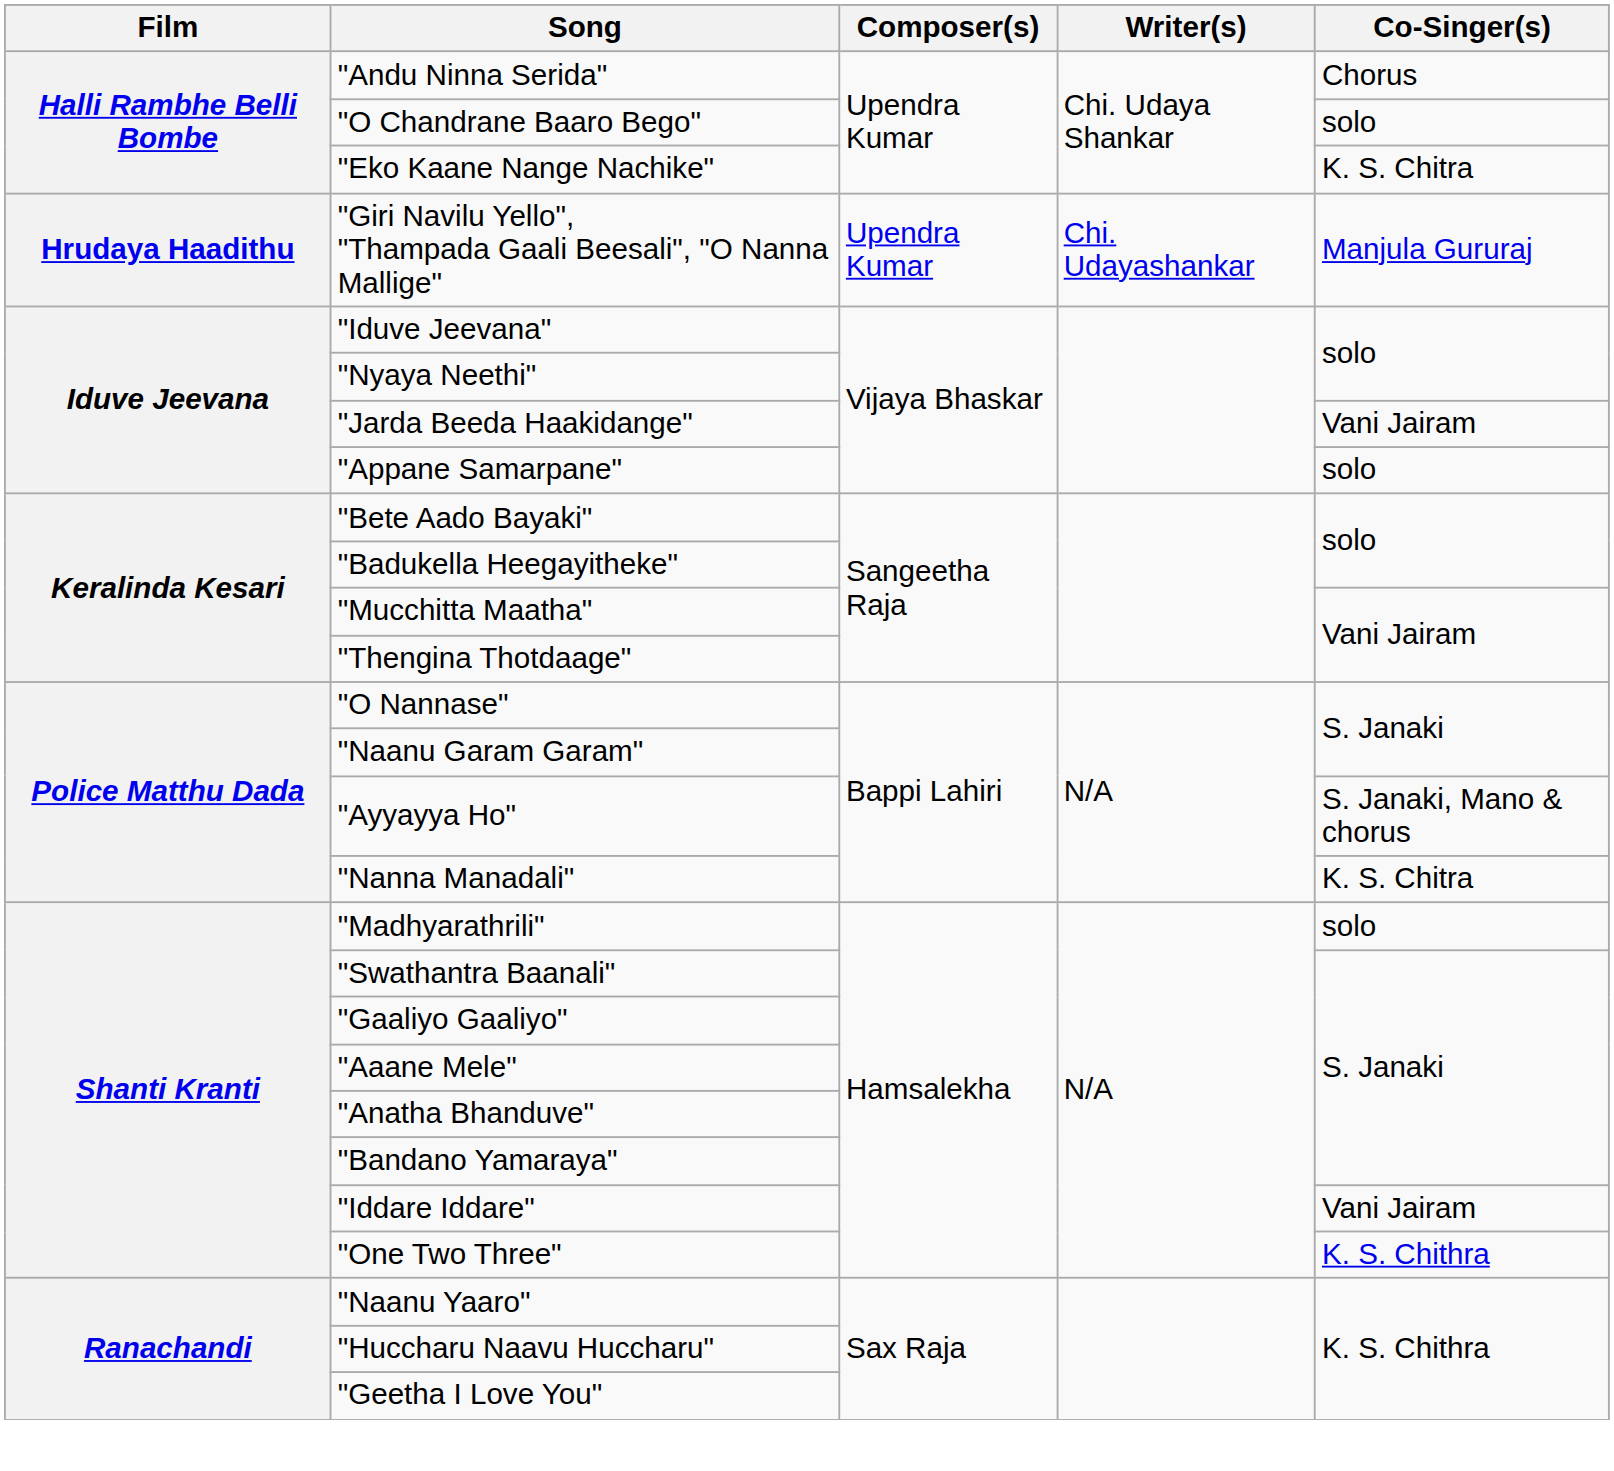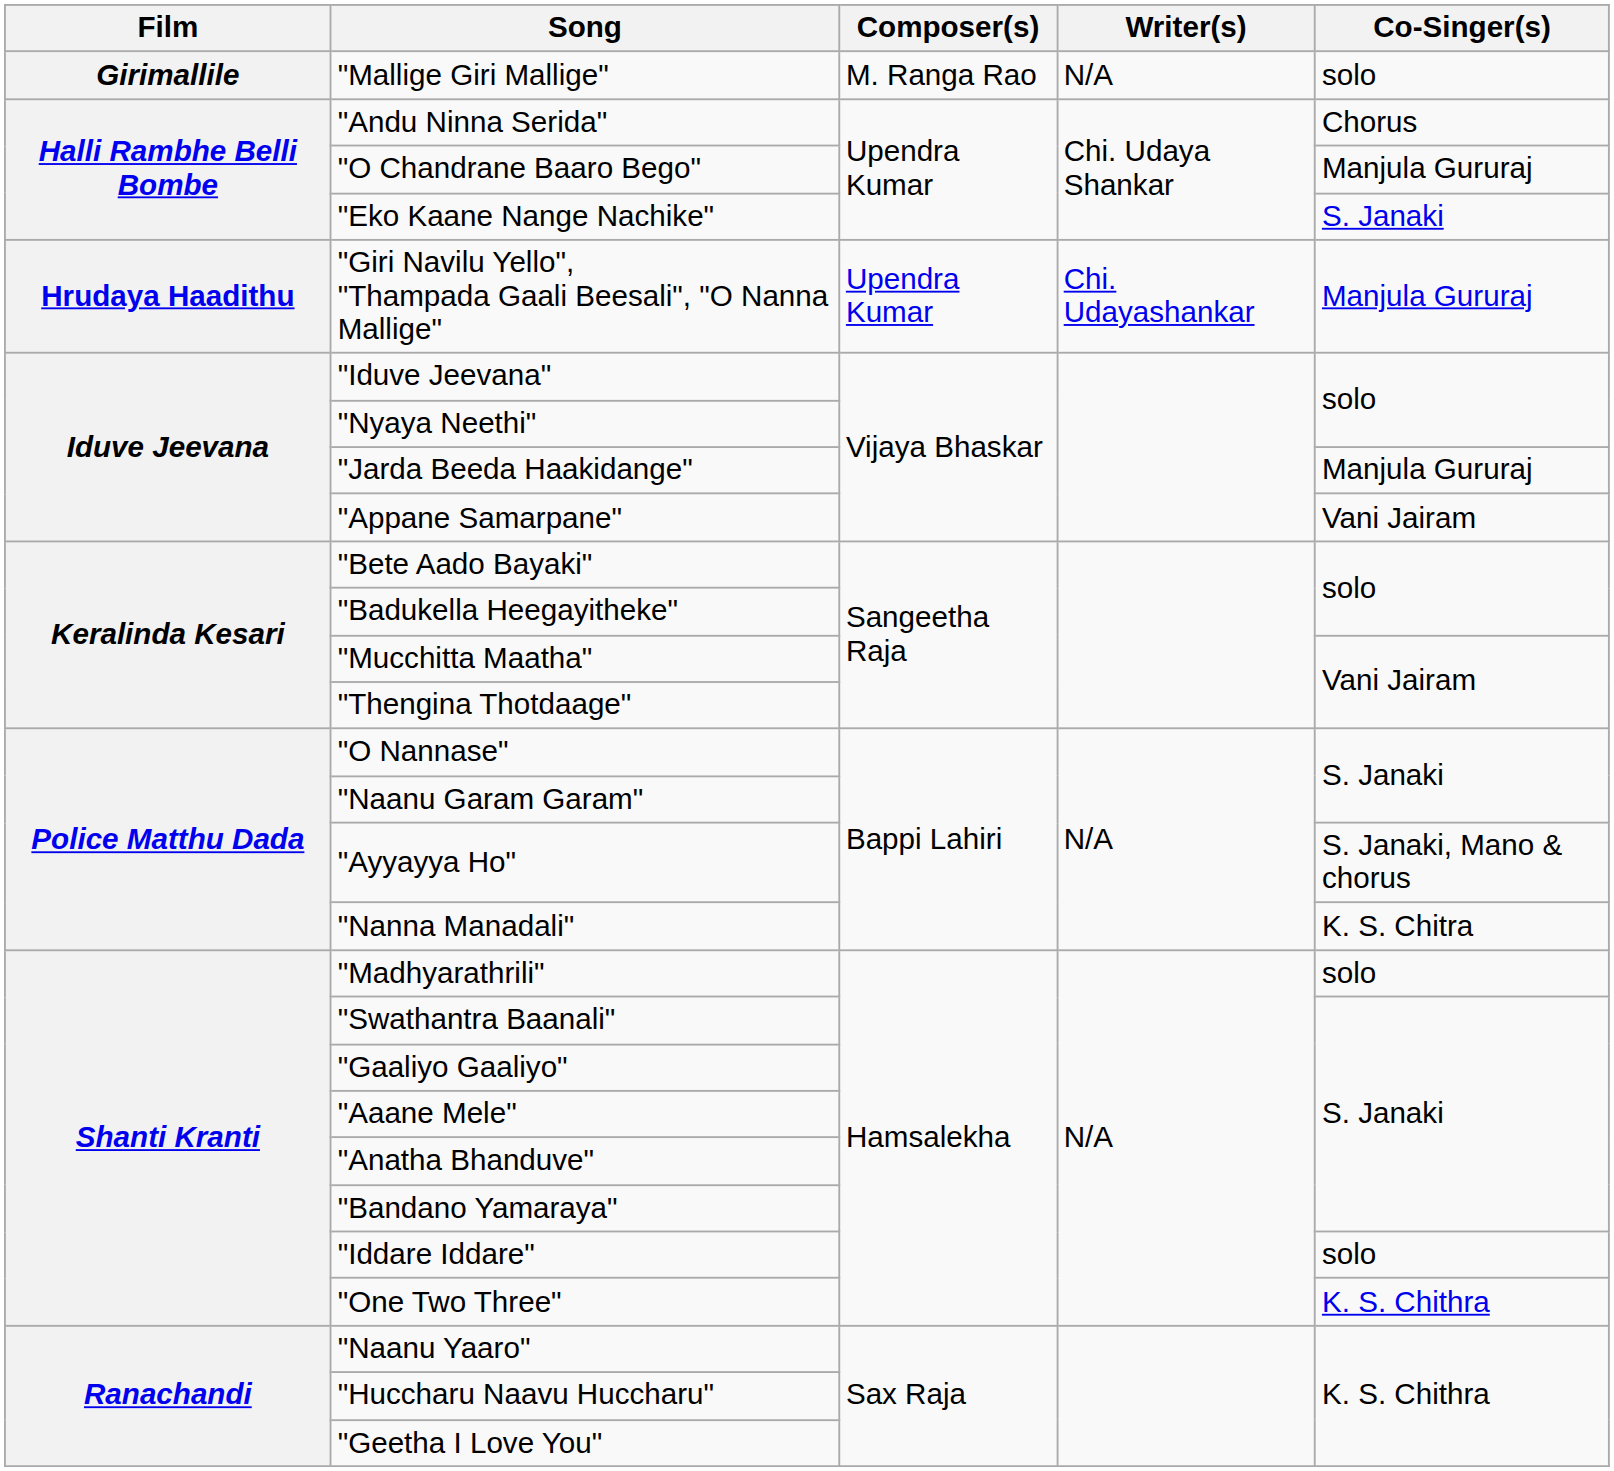+ row: Girimallile | "Mallige Giri Mallige" | M. Ranga Rao | N/A | solo
"O Chandrane Baaro Bego" | Co-Singer(s): solo -> Manjula Gururaj
"Eko Kaane Nange Nachike" | Co-Singer(s): K. S. Chitra -> S. Janaki
"Jarda Beeda Haakidange" | Co-Singer(s): Vani Jairam -> Manjula Gururaj
"Appane Samarpane" | Co-Singer(s): solo -> Vani Jairam
"Iddare Iddare" | Co-Singer(s): Vani Jairam -> solo
